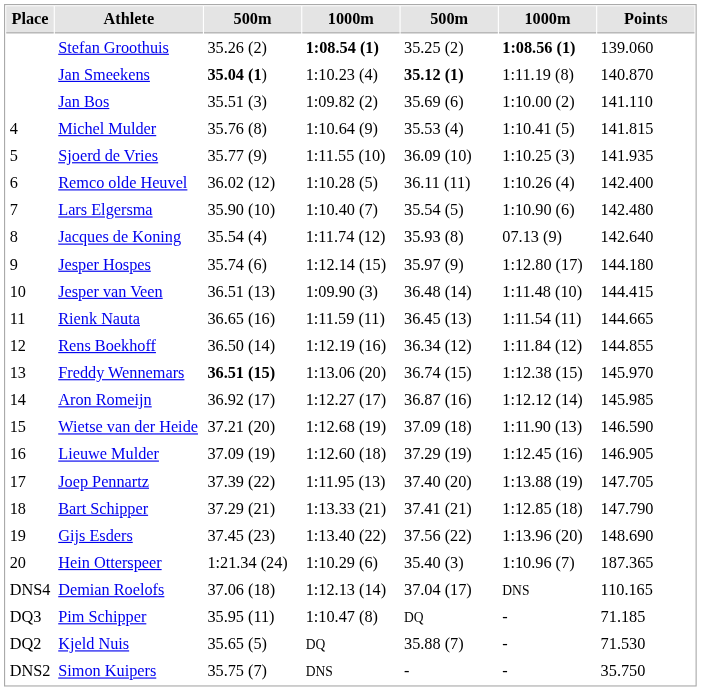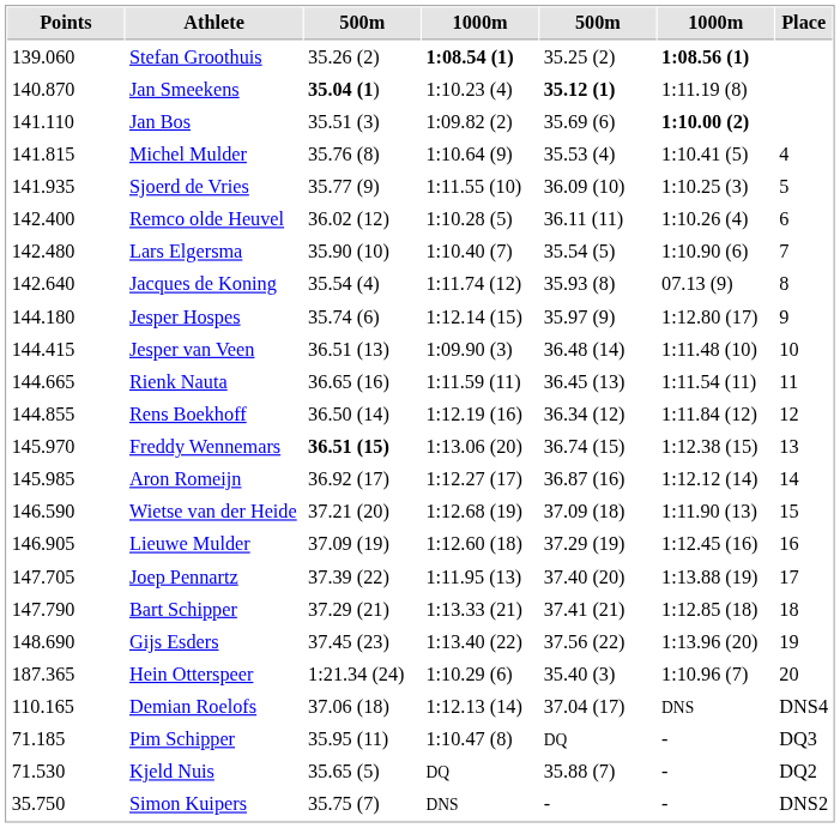columns swapped: Place <-> Points
Jan Bos | column 6: normal -> bold
